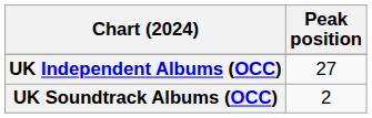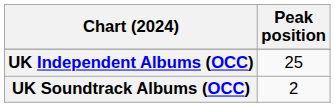UK Independent Albums (OCC) | Peak position: 27 -> 25
